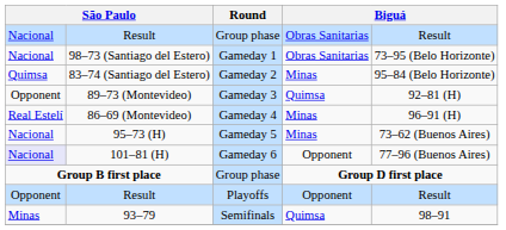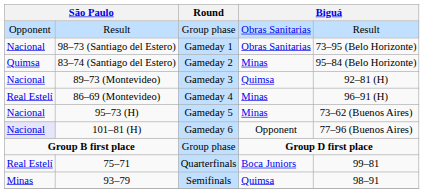Result / Group phase | column 1: Nacional -> Opponent
89–73 (Montevideo) | column 1: Opponent -> Nacional
- row: Opponent | Result | Playoffs | Opponent | Result
+ row: Real Estelí | 75–71 | Quarterfinals | Boca Juniors | 99–81
